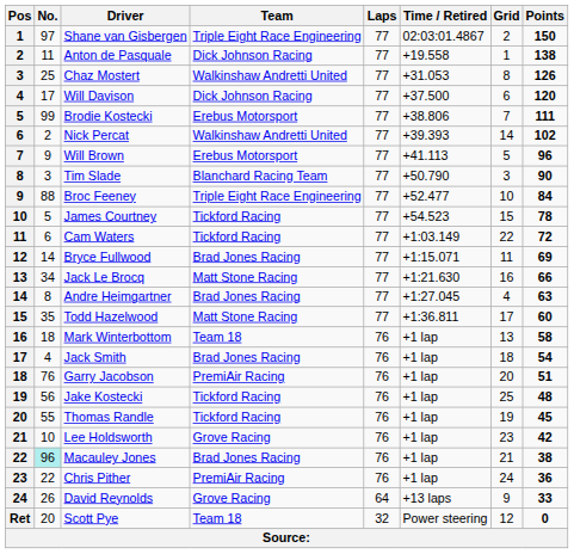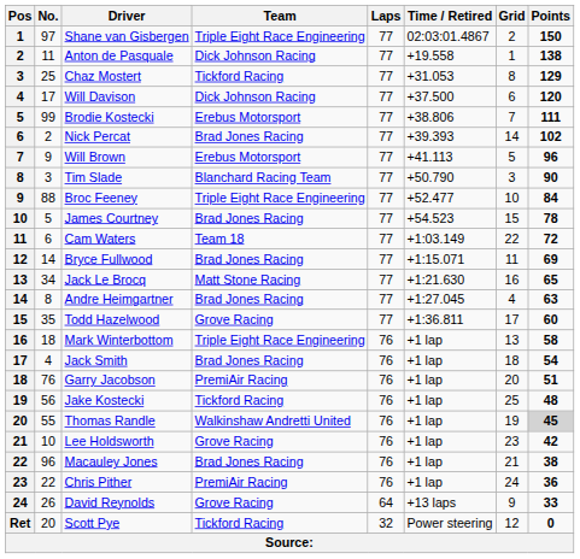Chaz Mostert | Team: Walkinshaw Andretti United -> Tickford Racing
Chaz Mostert | Points: 126 -> 129
Nick Percat | Team: Walkinshaw Andretti United -> Brad Jones Racing
James Courtney | Team: Tickford Racing -> Brad Jones Racing
Cam Waters | Team: Tickford Racing -> Team 18
Jack Le Brocq | Points: 66 -> 65
Todd Hazelwood | Team: Matt Stone Racing -> Grove Racing
Mark Winterbottom | Team: Team 18 -> Triple Eight Race Engineering
Thomas Randle | Team: Tickford Racing -> Walkinshaw Andretti United
Thomas Randle | Points: no background -> lightgrey background
Macauley Jones | No.: paleturquoise background -> no background
Scott Pye | Team: Team 18 -> Tickford Racing
